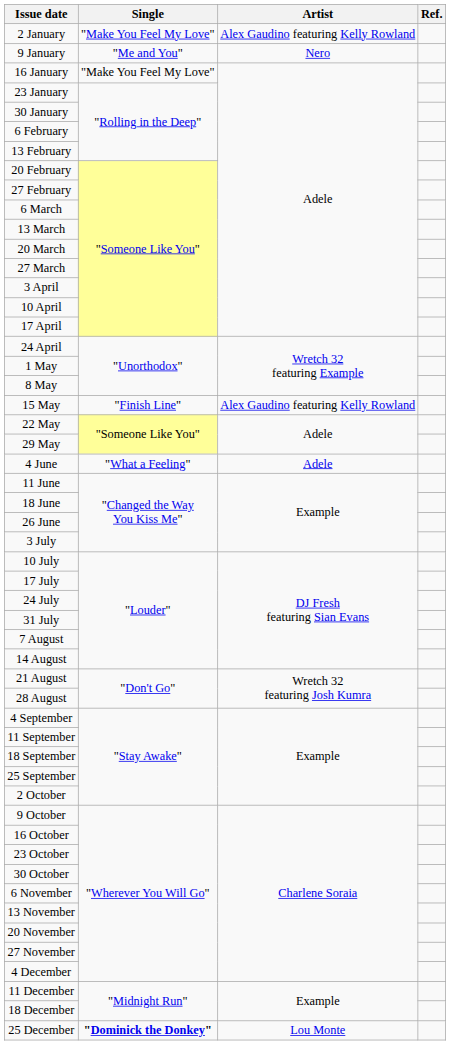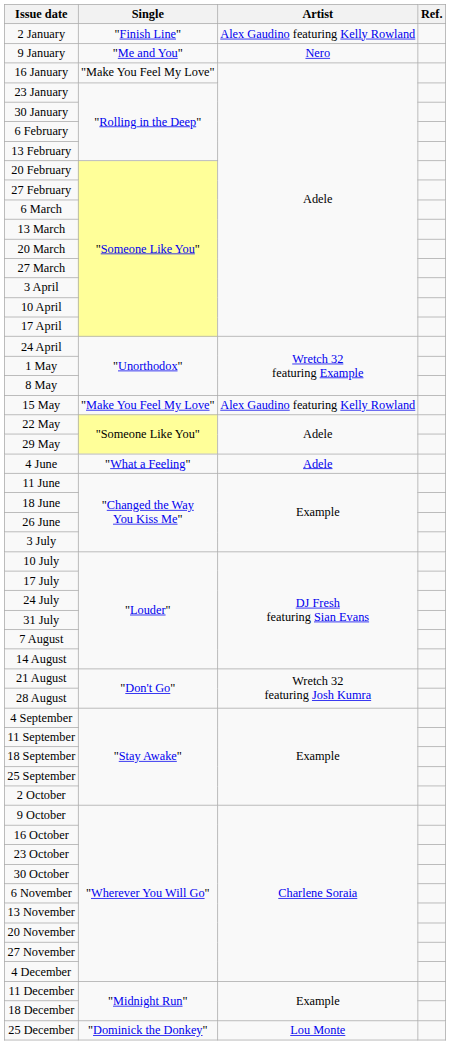2 January | Single: "Make You Feel My Love" -> "Finish Line"
15 May | Single: "Finish Line" -> "Make You Feel My Love"
25 December | Single: bold -> normal
